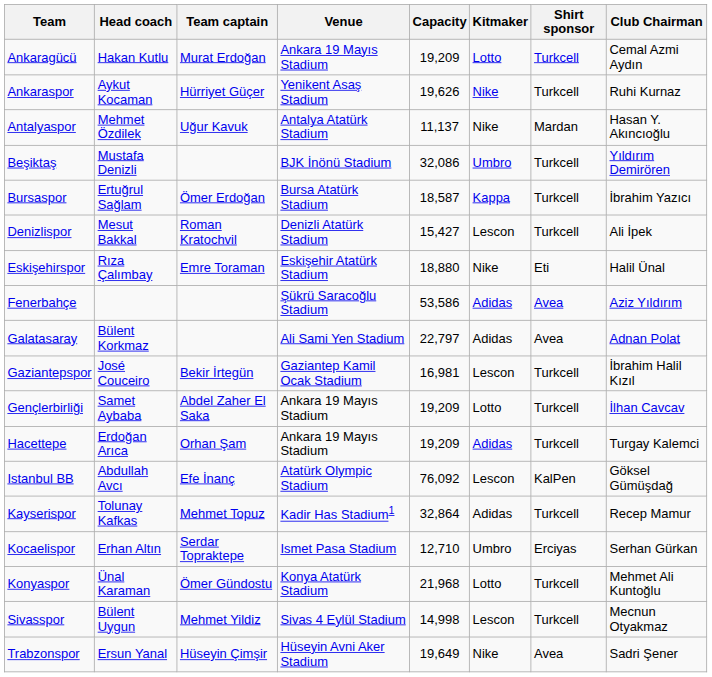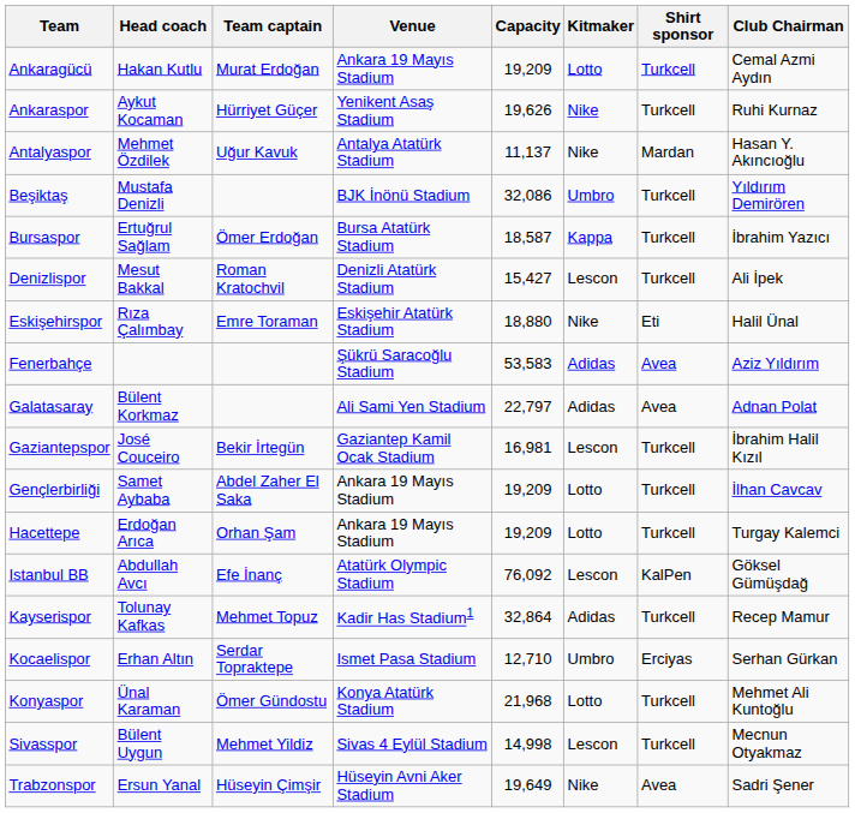Fenerbahçe | Capacity: 53,586 -> 53,583
Hacettepe | Kitmaker: Adidas -> Lotto
